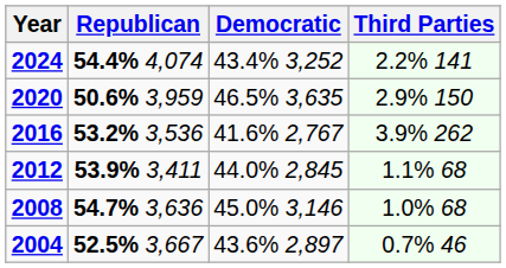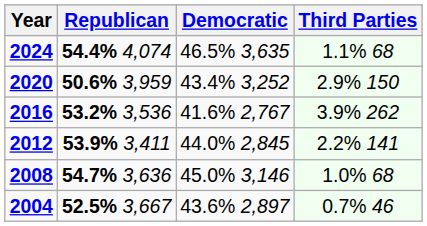2024 | Democratic: 43.4% 3,252 -> 46.5% 3,635
2024 | Third Parties: 2.2% 141 -> 1.1% 68
2020 | Democratic: 46.5% 3,635 -> 43.4% 3,252
2012 | Third Parties: 1.1% 68 -> 2.2% 141
